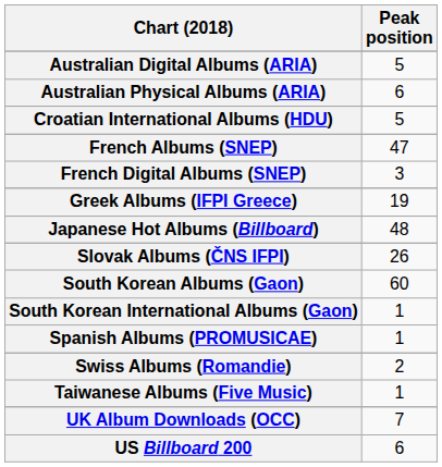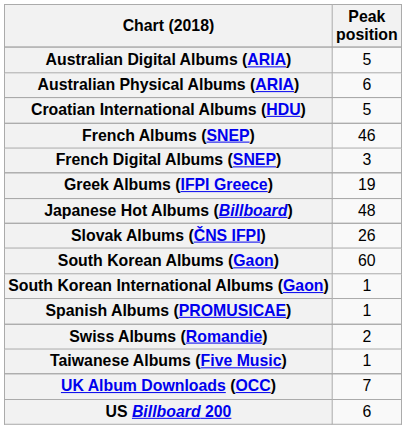French Albums (SNEP) | Peak position: 47 -> 46
